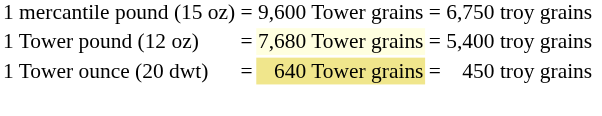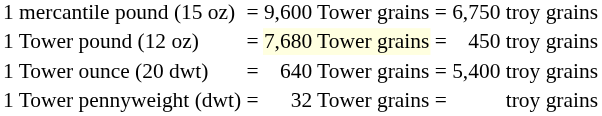1 Tower pound (12 oz) | column 5: 5,400 troy grains -> 450 troy grains
1 Tower ounce (20 dwt) | column 3: khaki background -> no background
1 Tower ounce (20 dwt) | column 5: 450 troy grains -> 5,400 troy grains
+ row: 1 Tower pennyweight (dwt) | = | 32 Tower grains | = | troy grains
